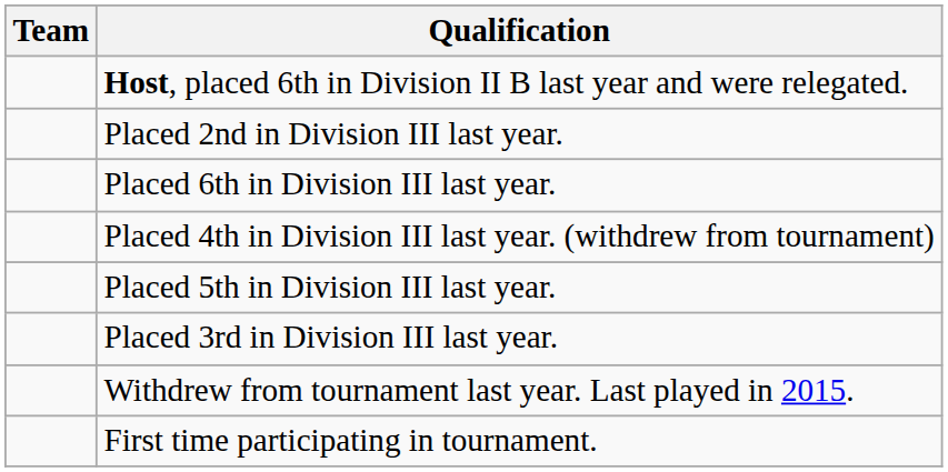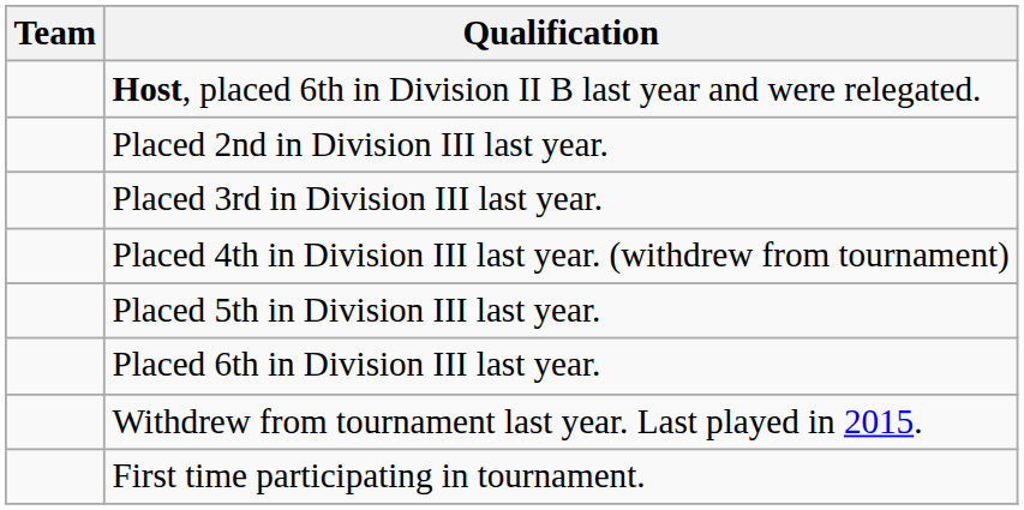rows swapped: Placed 3rd in Division III last year. <-> Placed 6th in Division III last year.
